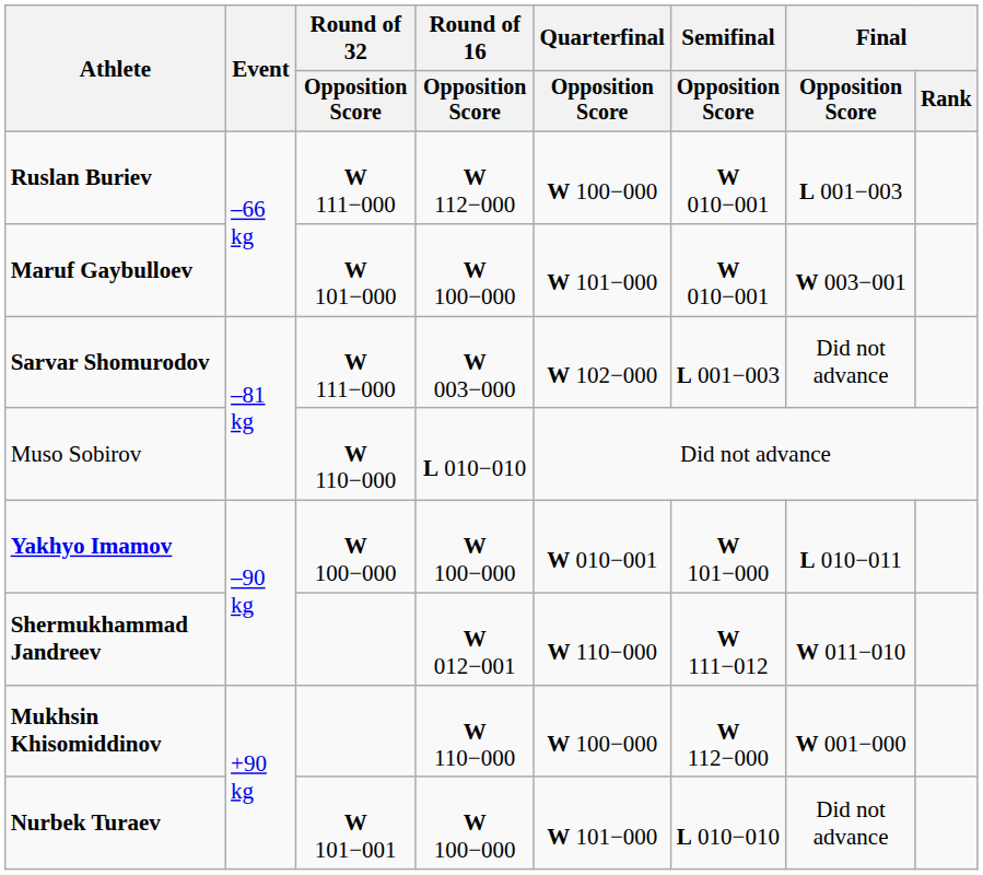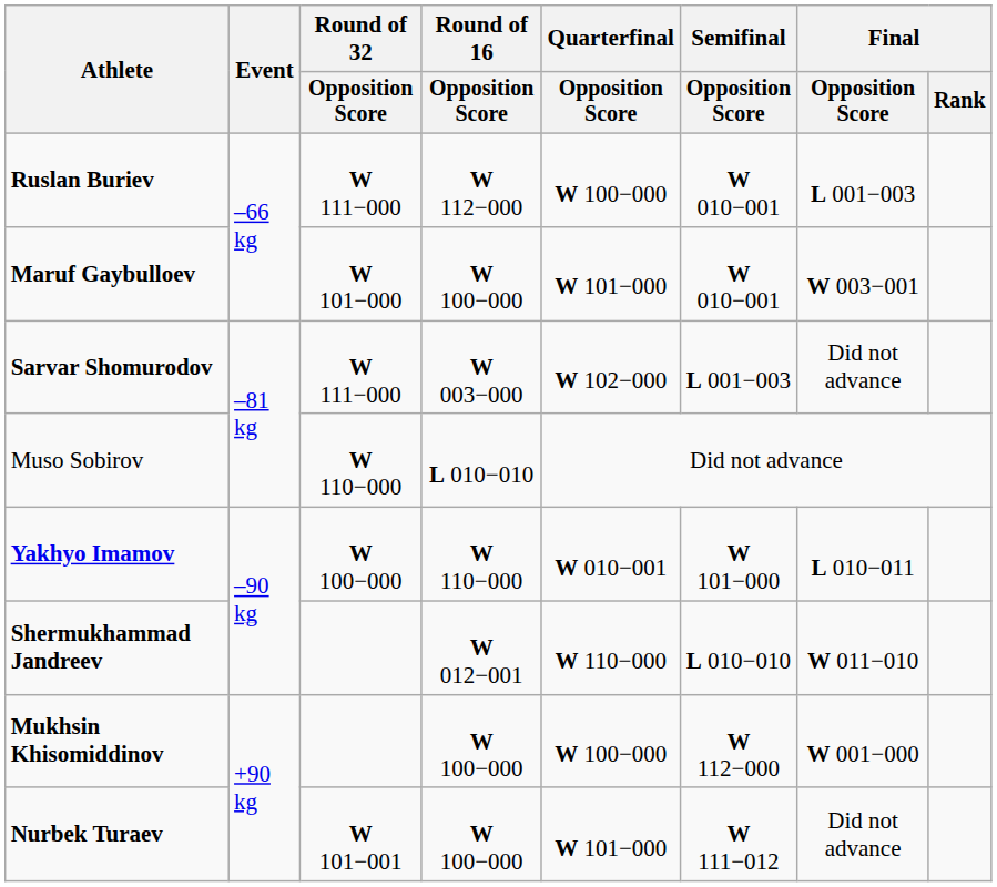Yakhyo Imamov | Round of 16 / Opposition Score: W 100−000 -> W 110−000
Shermukhammad Jandreev | Semifinal / Opposition Score: W 111−012 -> L 010−010
Mukhsin Khisomiddinov | Round of 16 / Opposition Score: W 110−000 -> W 100−000
Nurbek Turaev | Semifinal / Opposition Score: L 010−010 -> W 111−012
